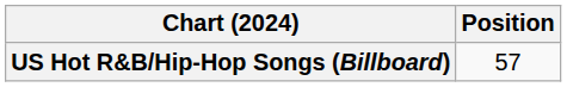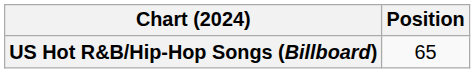US Hot R&B/Hip-Hop Songs (Billboard) | Position: 57 -> 65
